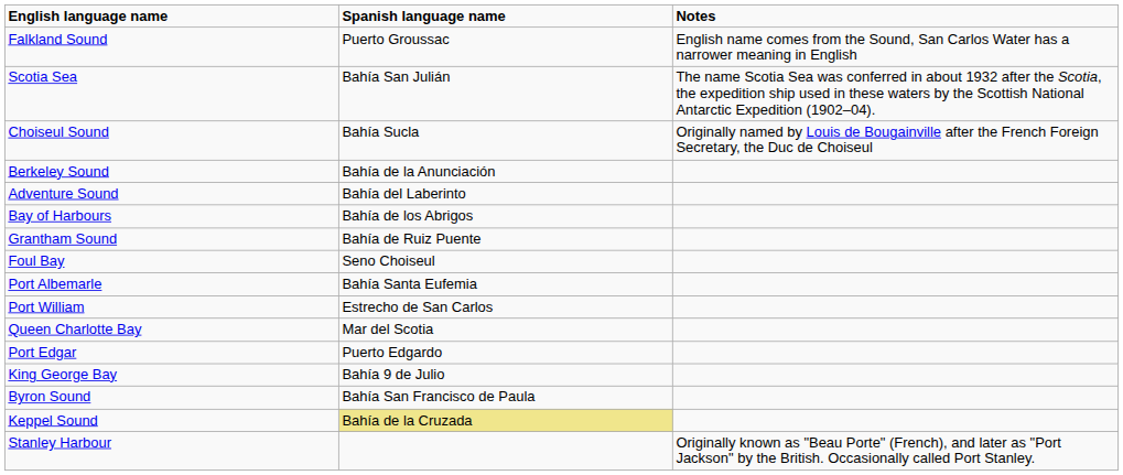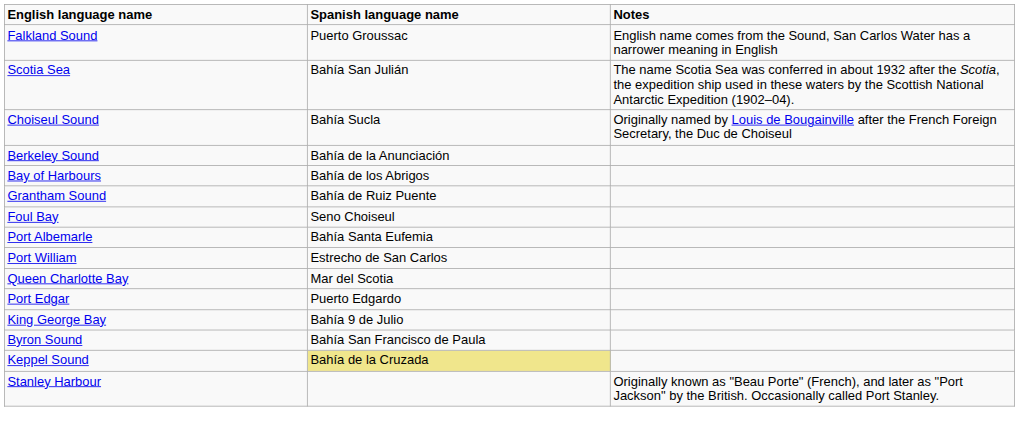- row: Adventure Sound | Bahía del Laberinto
